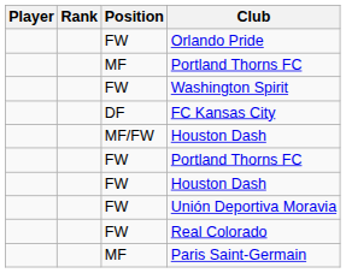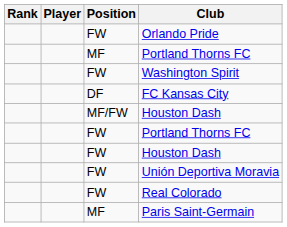columns swapped: Rank <-> Player
